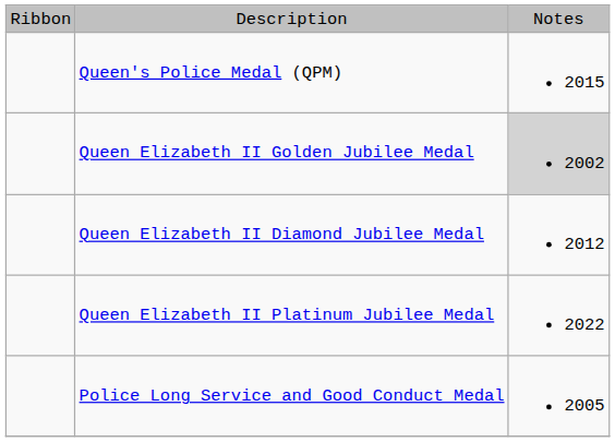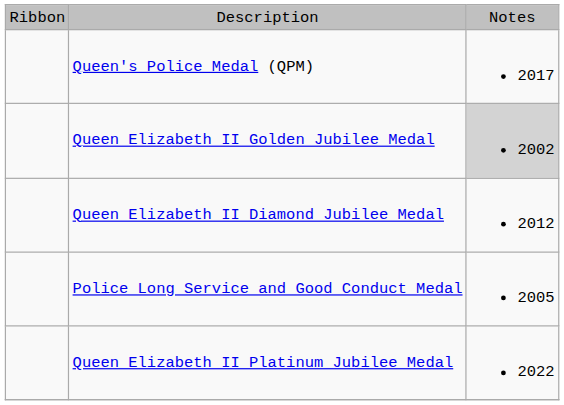Queen's Police Medal (QPM) | column 3: 2015 -> 2017
rows swapped: Queen Elizabeth II Platinum Jubilee Medal <-> Police Long Service and Good Conduct Medal
